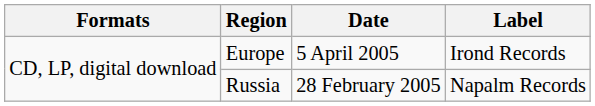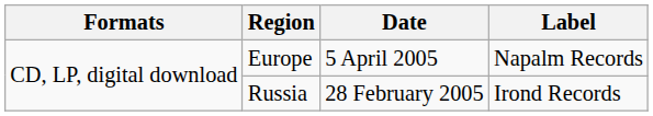Europe | Label: Irond Records -> Napalm Records
Russia | Label: Napalm Records -> Irond Records
